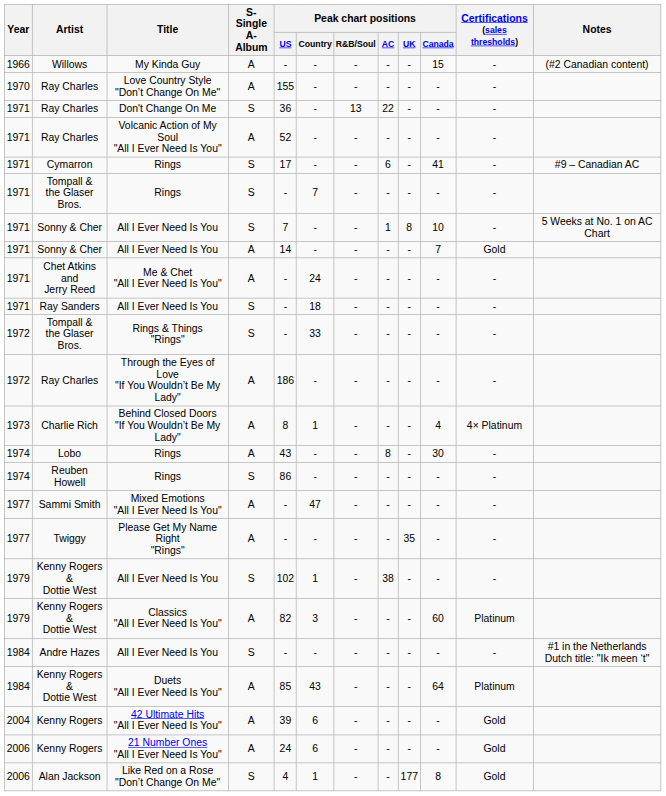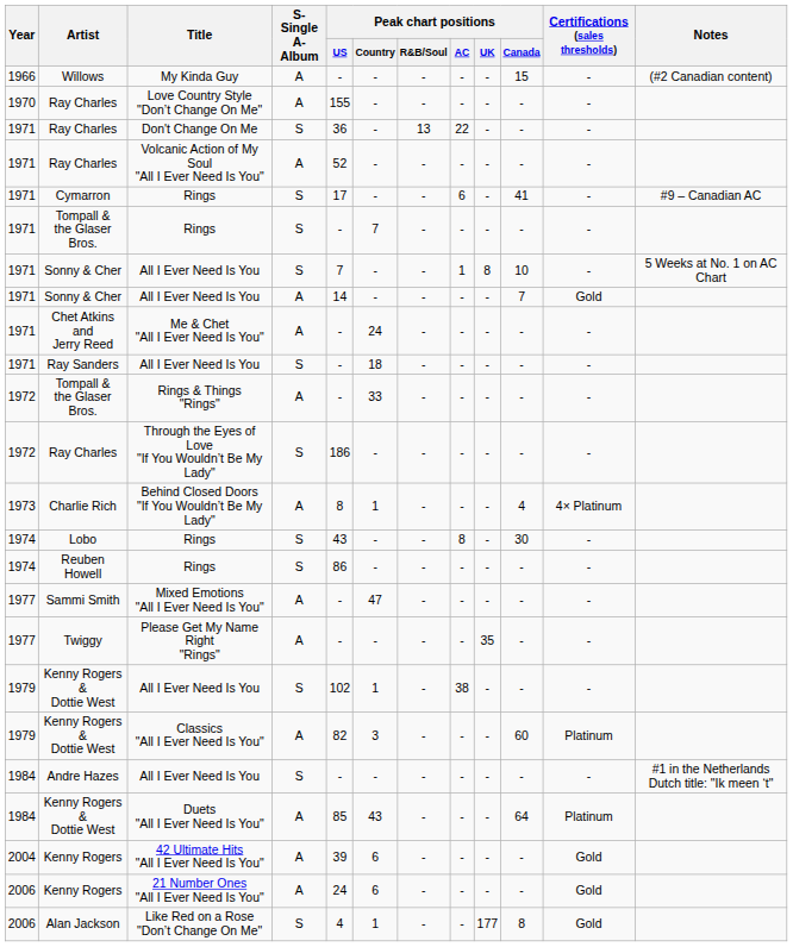Rings & Things "Rings" | S-Single A-Album: S -> A
Through the Eyes of Love "If You Wouldn’t Be My Lady" | S-Single A-Album: A -> S
Lobo / Rings | S-Single A-Album: A -> S
